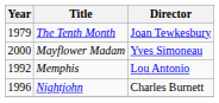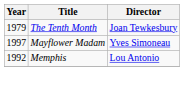Mayflower Madam | Year: 2000 -> 1997
- row: 1996 | Nightjohn | Charles Burnett
